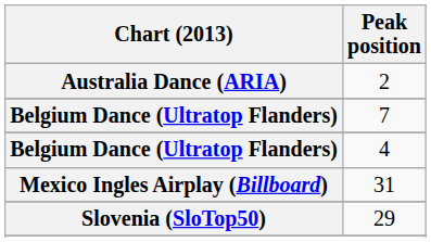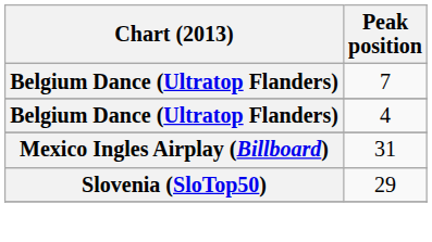- row: Australia Dance (ARIA) | 2
